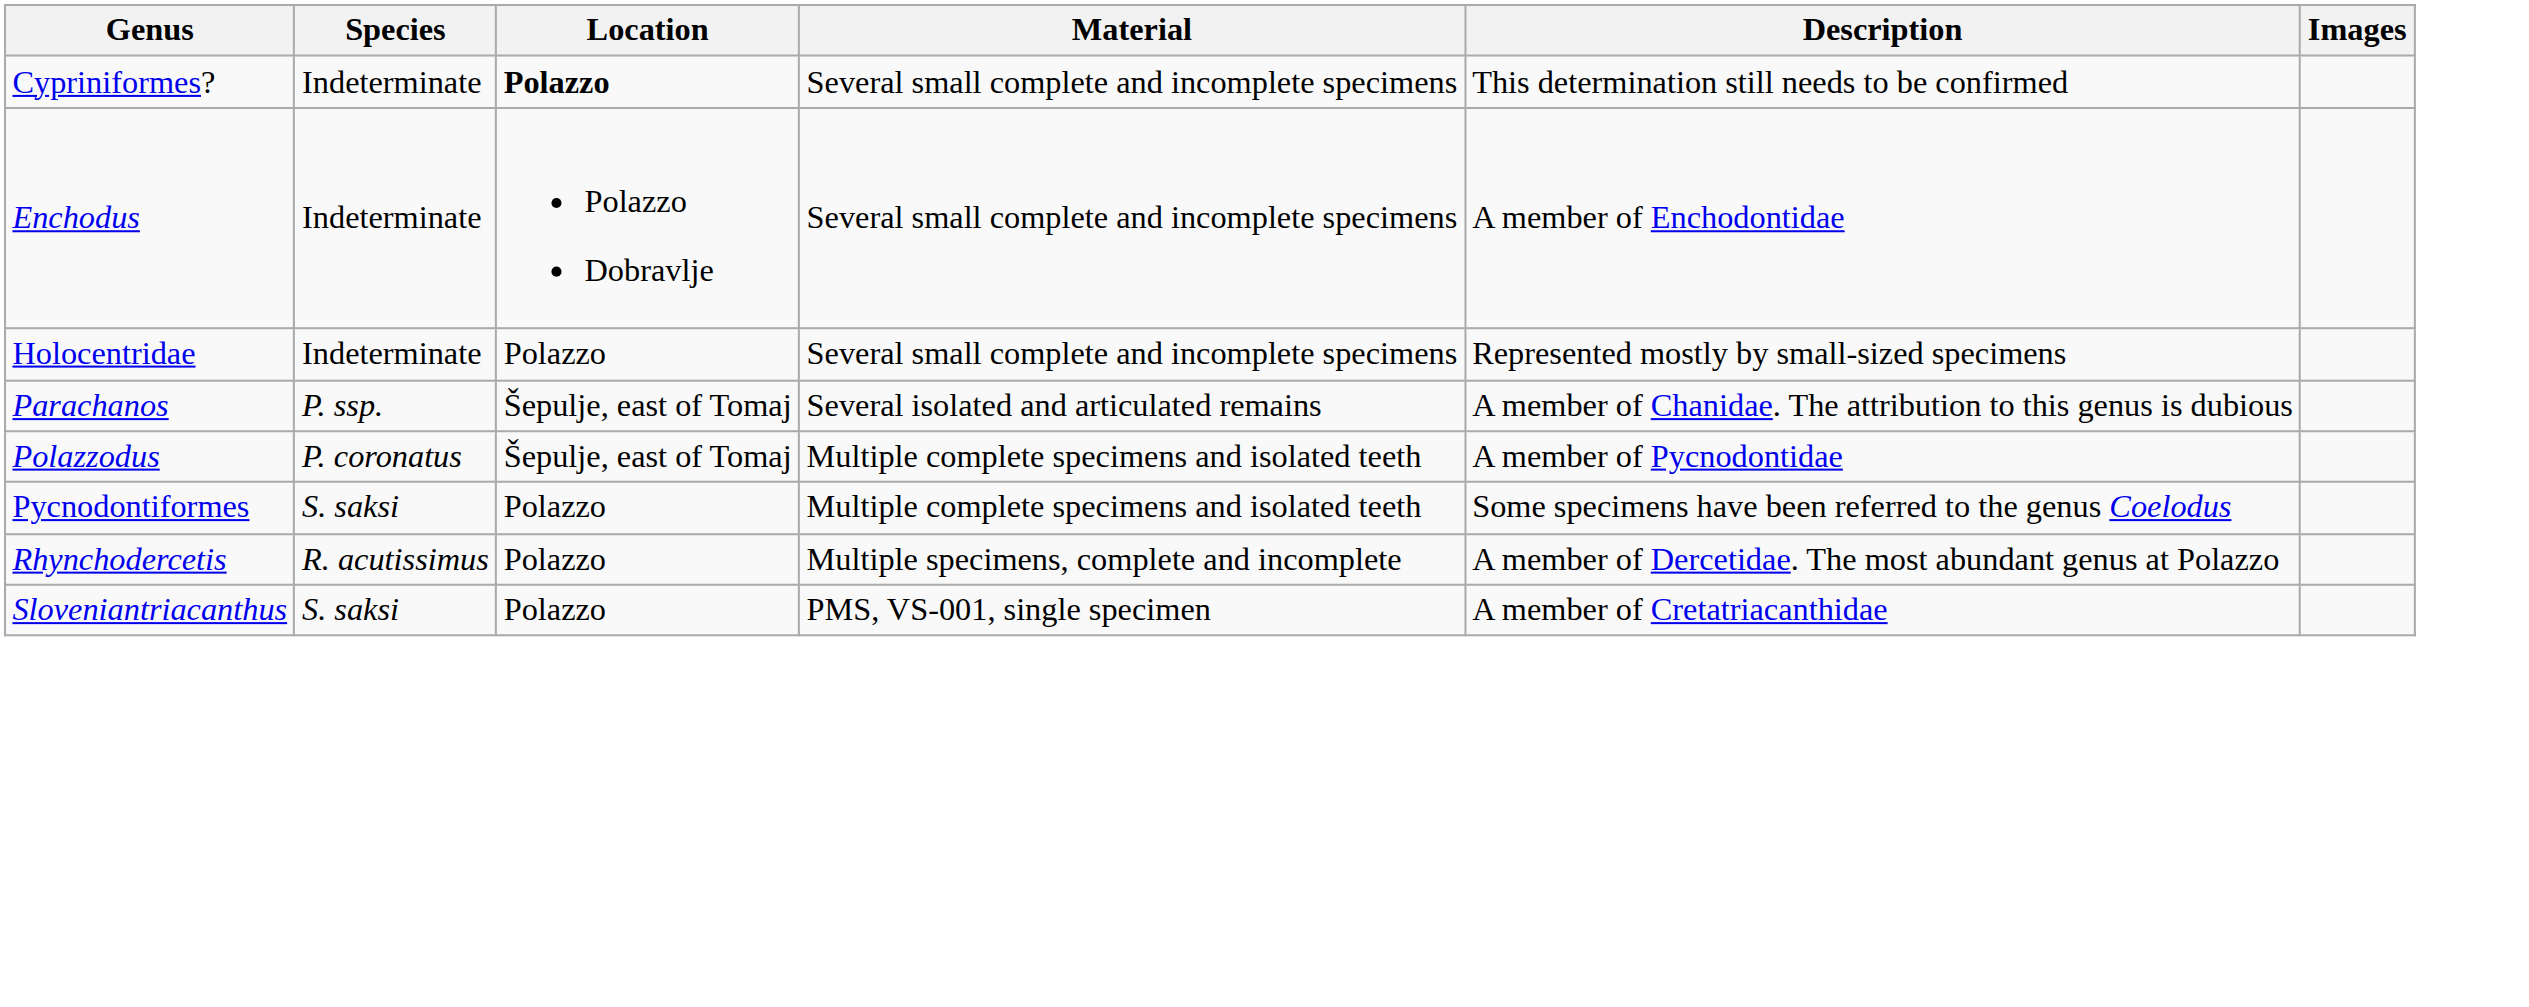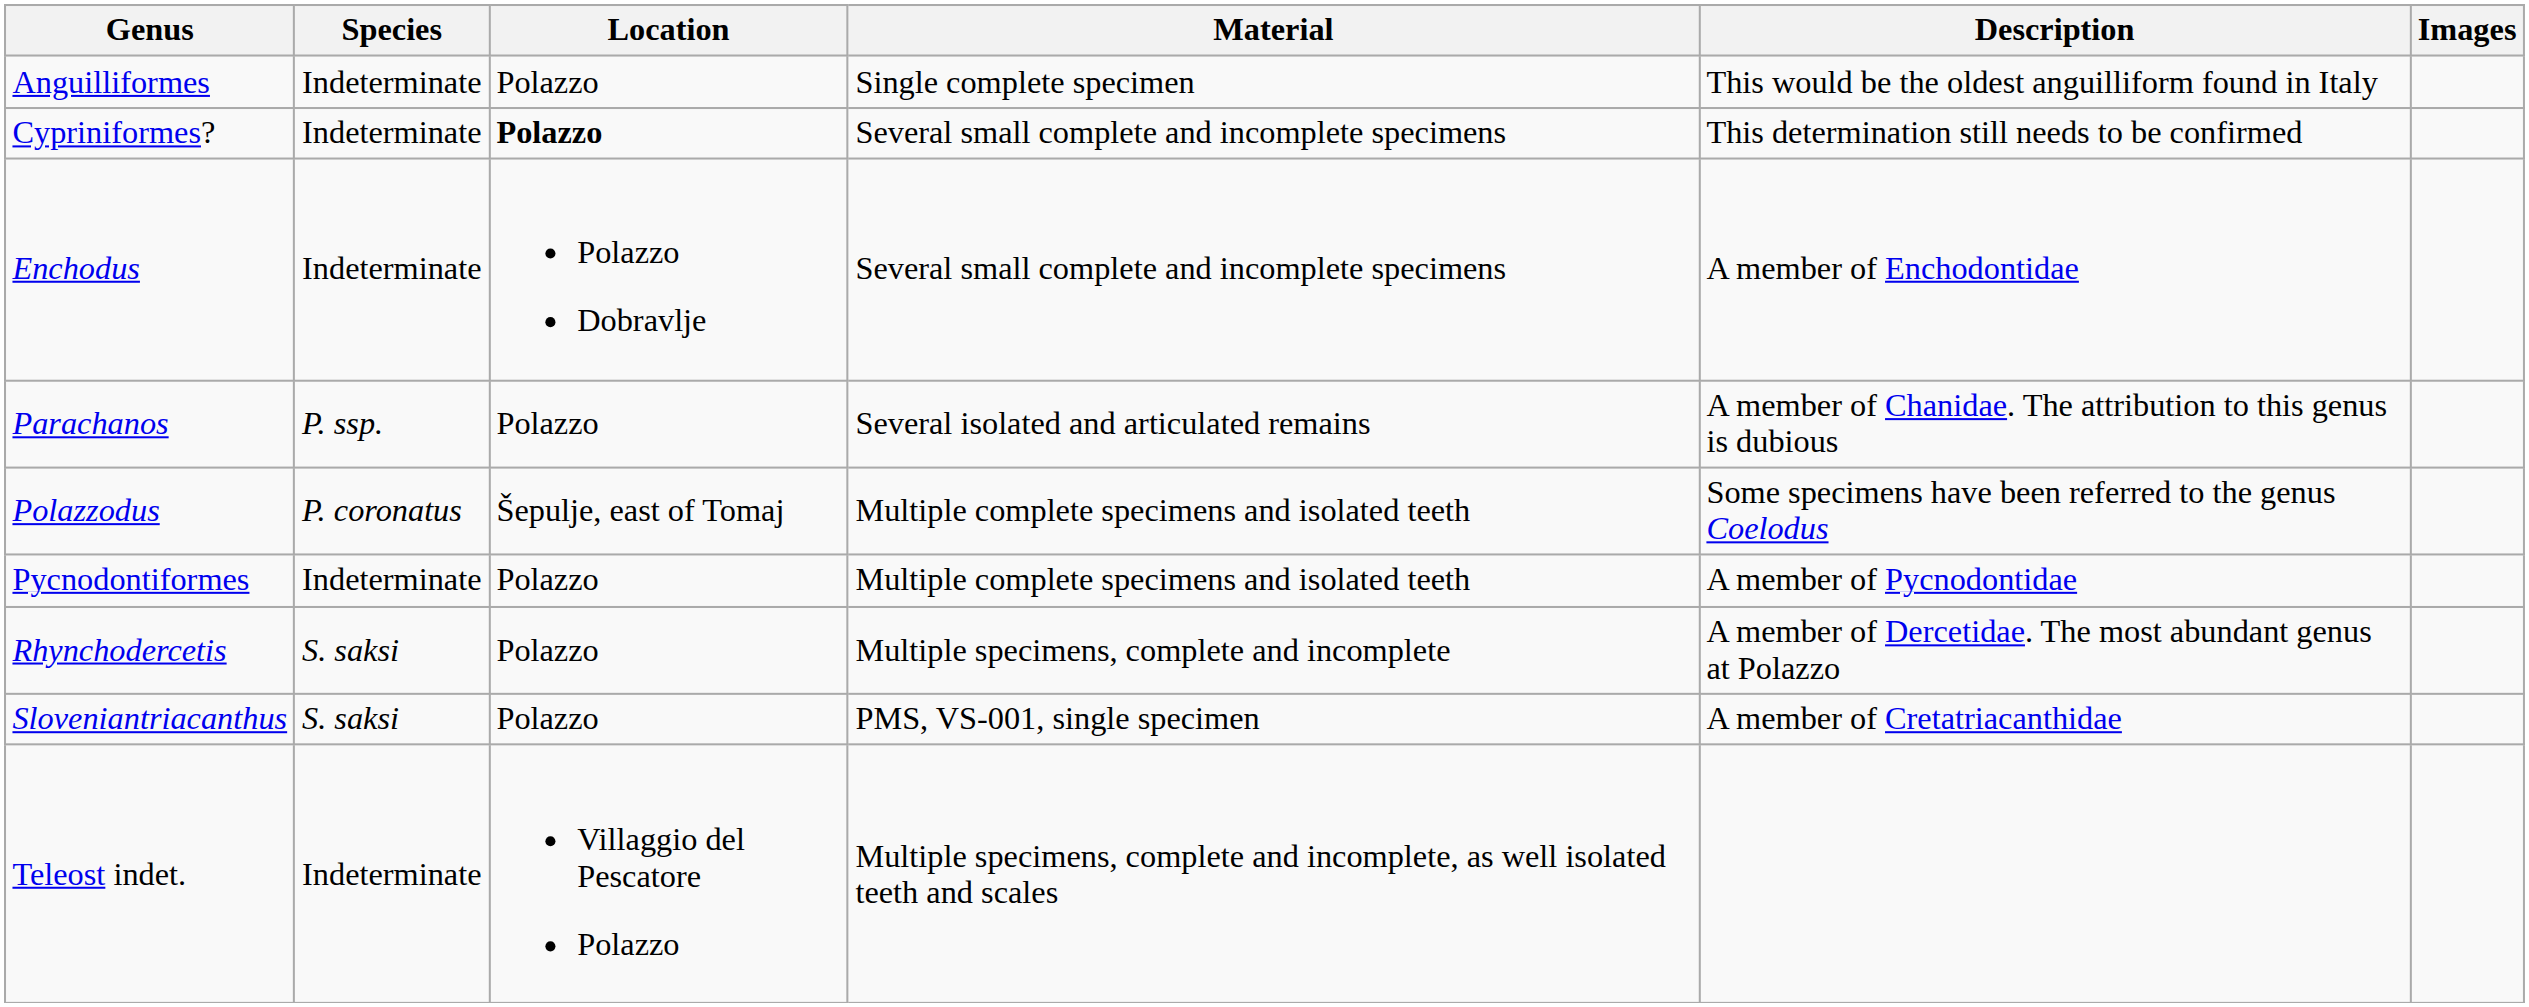+ row: Anguilliformes | Indeterminate | Polazzo | Single complete specimen | This would be the oldest anguilliform found in Italy
- row: Holocentridae | Indeterminate | Polazzo | Several small complete and incomplete specimens | Represented mostly by small-sized specimens
Parachanos | Location: Šepulje, east of Tomaj -> Polazzo
Polazzodus | Description: A member of Pycnodontidae -> Some specimens have been referred to the genus Coelodus
Pycnodontiformes | Species: S. saksi -> Indeterminate
Pycnodontiformes | Description: Some specimens have been referred to the genus Coelodus -> A member of Pycnodontidae
Rhynchodercetis | Species: R. acutissimus -> S. saksi
+ row: Teleost indet. | Indeterminate | Villaggio del Pescatore Polazzo | Multiple specimens, complete and incomplete, as well isolated teeth and scales
